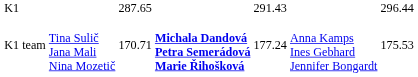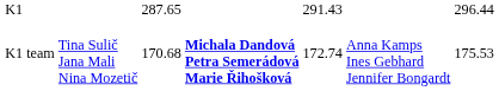K1 team | column 3: 170.71 -> 170.68
K1 team | column 5: 177.24 -> 172.74
